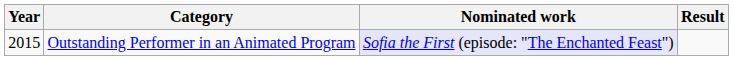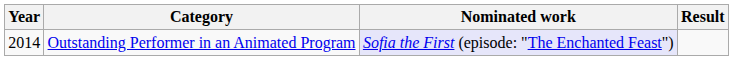Outstanding Performer in an Animated Program | Year: 2015 -> 2014
